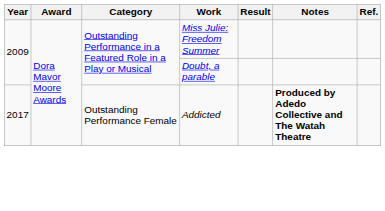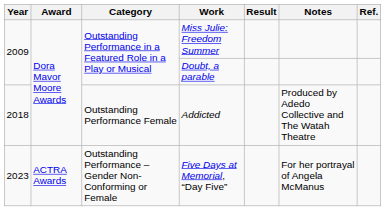Addicted | Year: 2017 -> 2018
Addicted | Notes: bold -> normal
+ row: 2023 | ACTRA Awards | Outstanding Performance – Gender Non-Conforming or Female | Five Days at Memorial, “Day Five” | For her portrayal of Angela McManus
